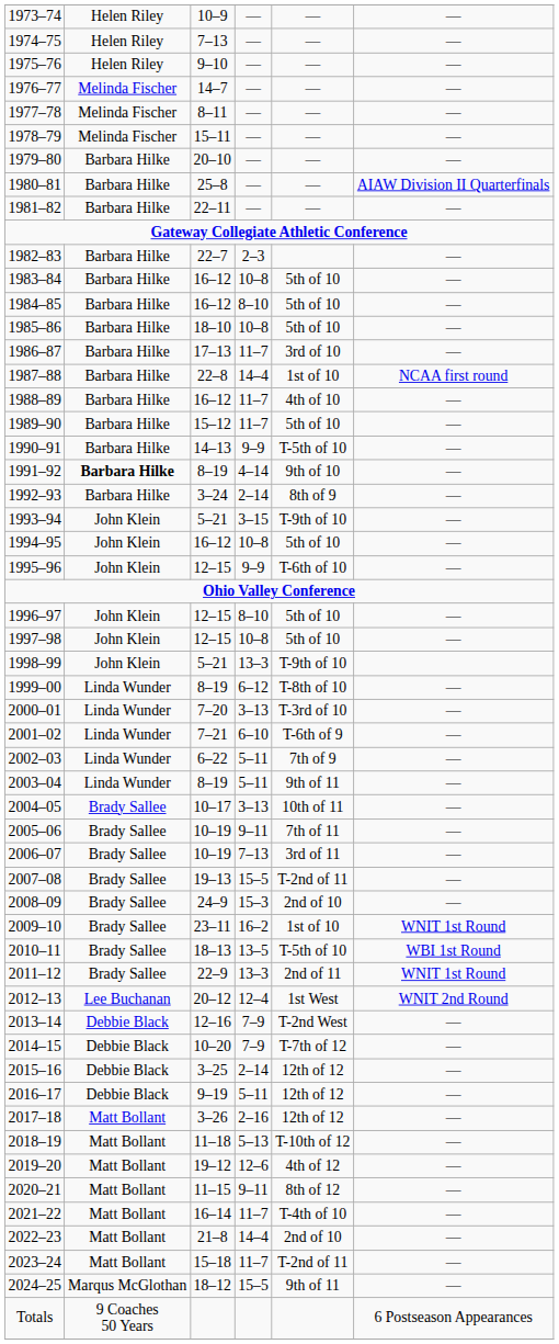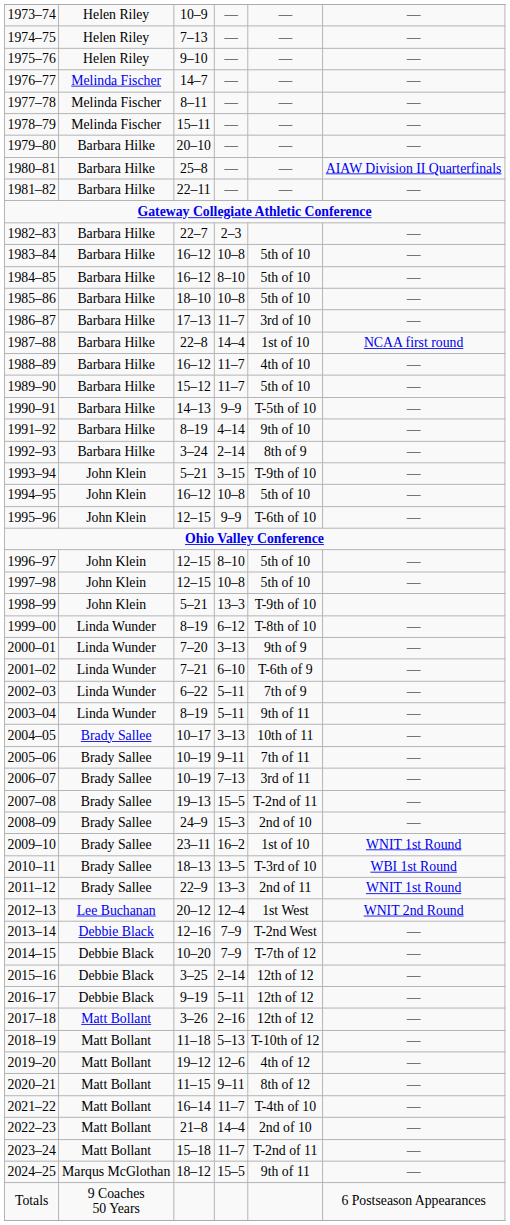1991–92 | column 2: bold -> normal
2000–01 | column 5: T-3rd of 10 -> 9th of 9
2010–11 | column 5: T-5th of 10 -> T-3rd of 10
